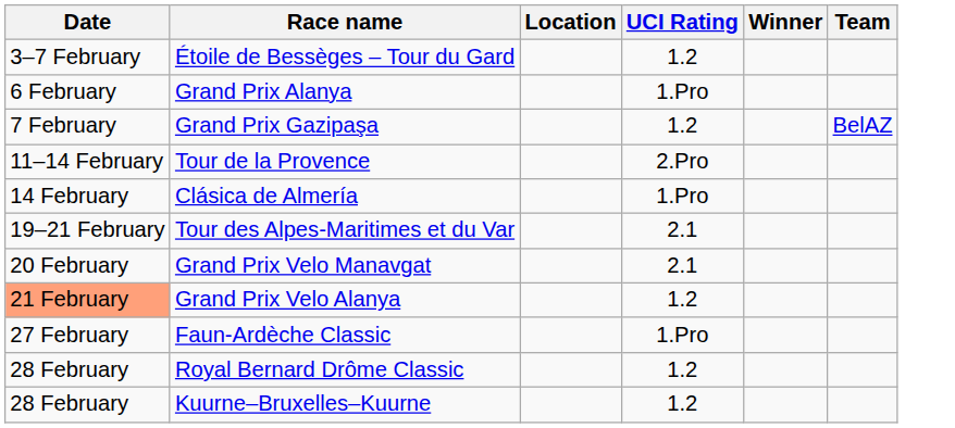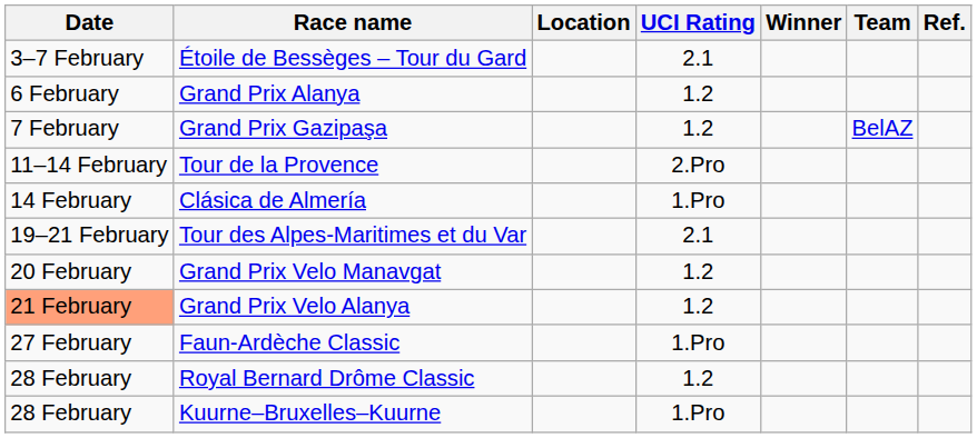+ column: Ref.
Étoile de Bessèges – Tour du Gard | UCI Rating: 1.2 -> 2.1
Grand Prix Alanya | UCI Rating: 1.Pro -> 1.2
Grand Prix Velo Manavgat | UCI Rating: 2.1 -> 1.2
Kuurne–Bruxelles–Kuurne | UCI Rating: 1.2 -> 1.Pro
